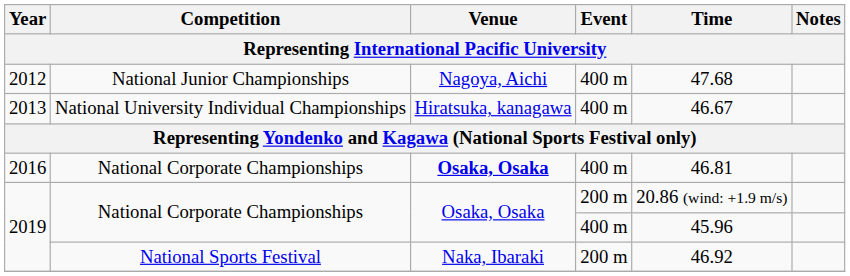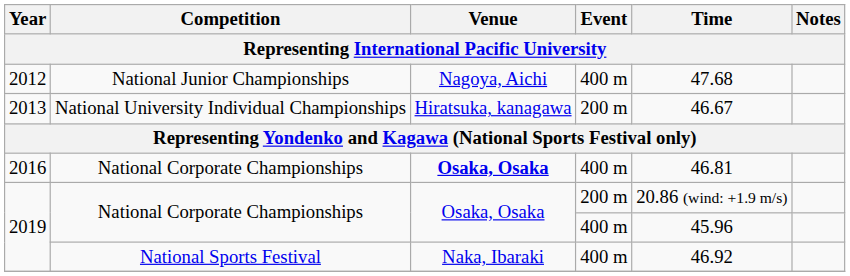2013 | Event: 400 m -> 200 m
2019 / National Sports Festival | Event: 200 m -> 400 m
